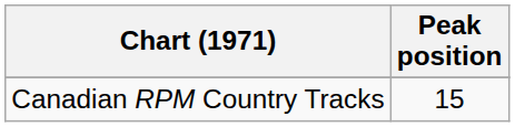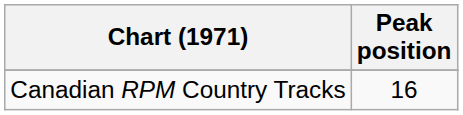Canadian RPM Country Tracks | Peak position: 15 -> 16
